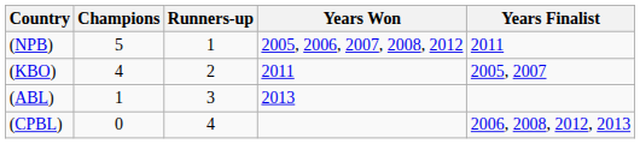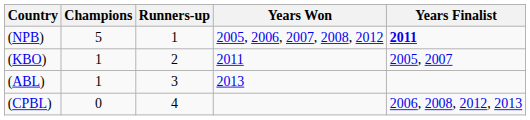(NPB) | Years Finalist: normal -> bold
(KBO) | Champions: 4 -> 1
